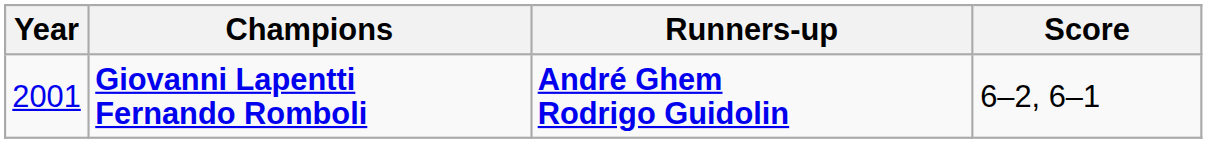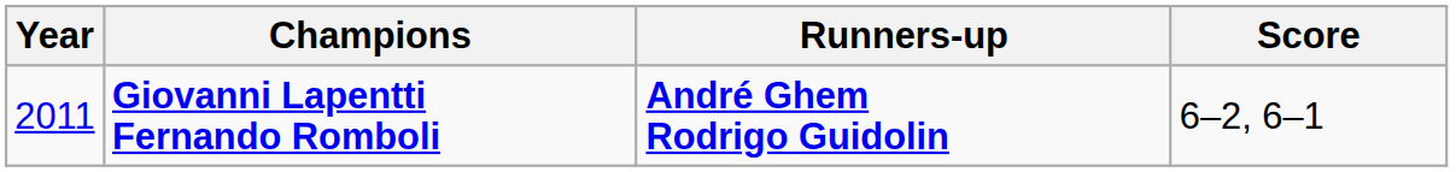Giovanni Lapentti Fernando Romboli | Year: 2001 -> 2011
